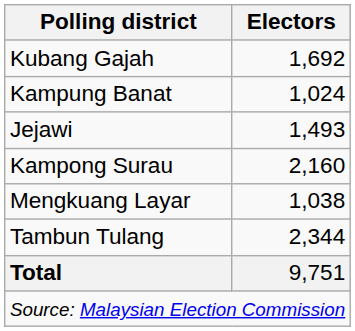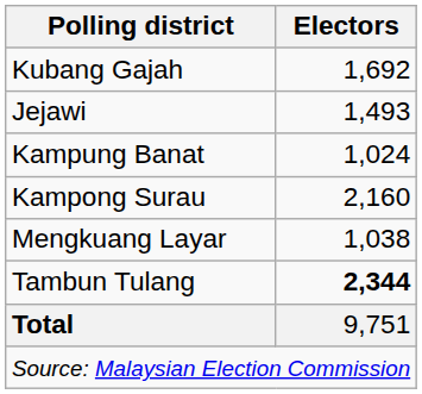rows swapped: Jejawi <-> Kampung Banat
Tambun Tulang | Electors: normal -> bold
